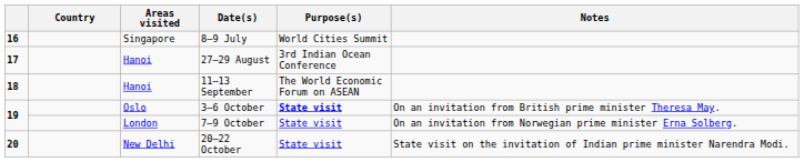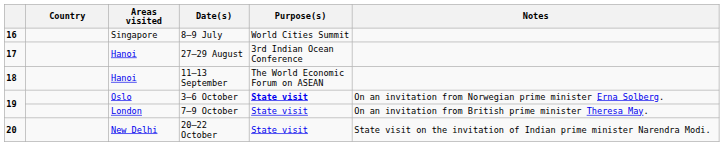3–6 October | Notes: On an invitation from British prime minister Theresa May. -> On an invitation from Norwegian prime minister Erna Solberg.
7–9 October | Notes: On an invitation from Norwegian prime minister Erna Solberg. -> On an invitation from British prime minister Theresa May.
